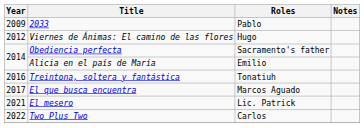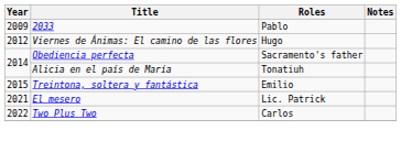Alicia en el país de María | Roles: Emilio -> Tonatiuh
Treintona, soltera y fantástica | Year: 2016 -> 2015
Treintona, soltera y fantástica | Roles: Tonatiuh -> Emilio
- row: 2017 | El que busca encuentra | Marcos Aguado
